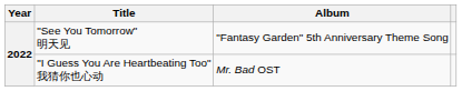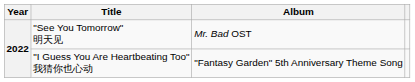"See You Tomorrow" 明天见 | Album: "Fantasy Garden" 5th Anniversary Theme Song -> Mr. Bad OST
"I Guess You Are Heartbeating Too" 我猜你也心动 | Album: Mr. Bad OST -> "Fantasy Garden" 5th Anniversary Theme Song
